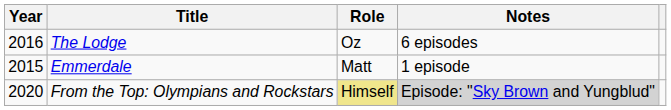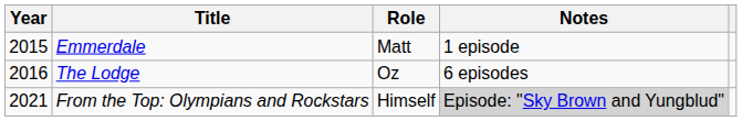rows swapped: Emmerdale <-> The Lodge
From the Top: Olympians and Rockstars | Year: 2020 -> 2021
From the Top: Olympians and Rockstars | Role: khaki background -> no background
